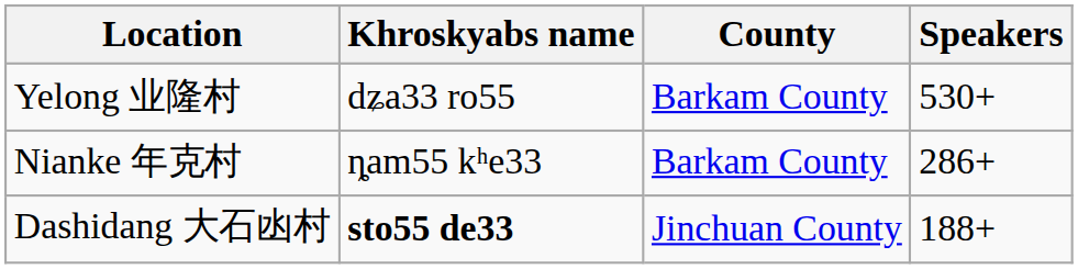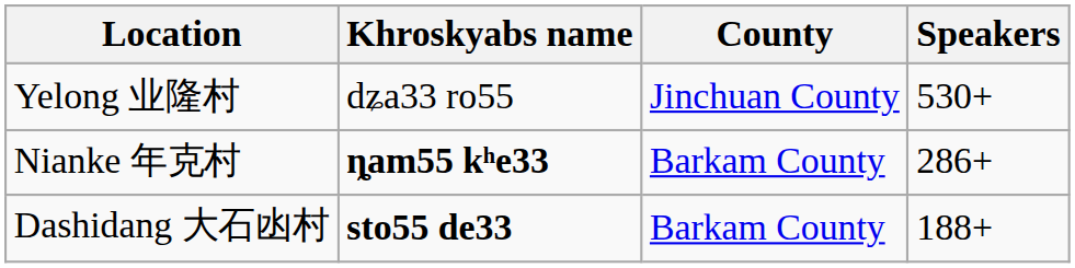Yelong 业隆村 | County: Barkam County -> Jinchuan County
Nianke 年克村 | Khroskyabs name: normal -> bold
Dashidang 大石凼村 | County: Jinchuan County -> Barkam County
